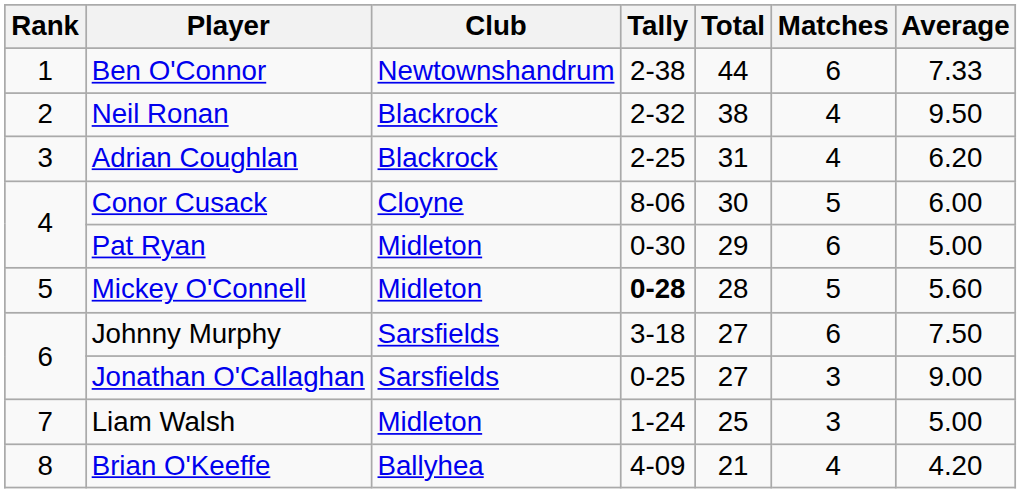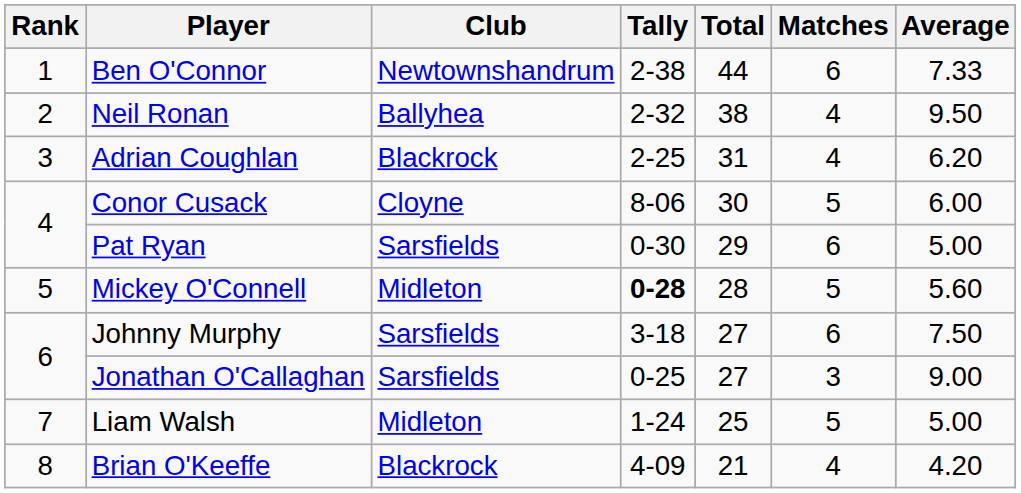Neil Ronan | Club: Blackrock -> Ballyhea
Pat Ryan | Club: Midleton -> Sarsfields
Liam Walsh | Matches: 3 -> 5
Brian O'Keeffe | Club: Ballyhea -> Blackrock
